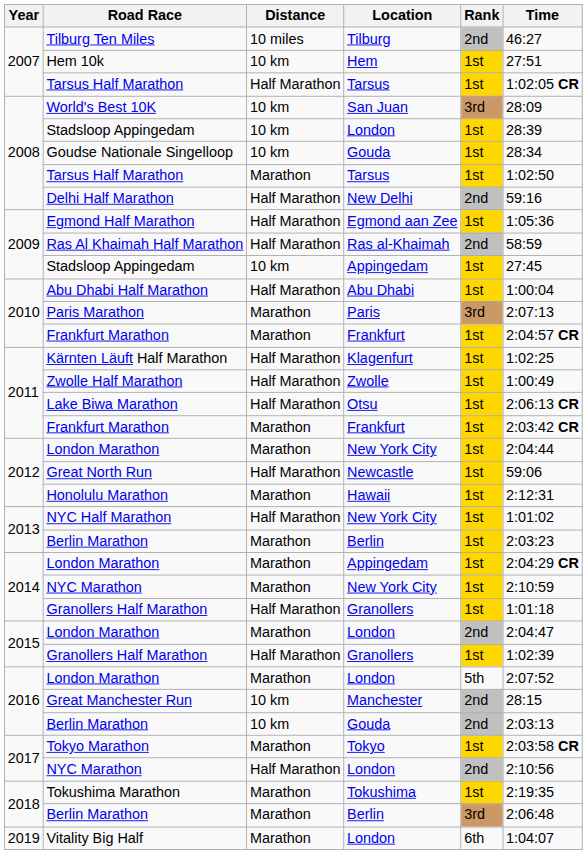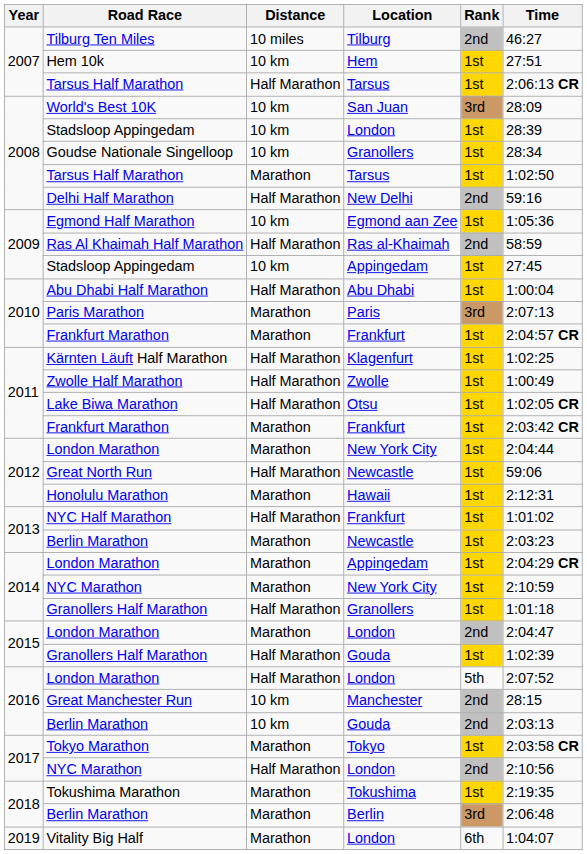2007 / Tarsus Half Marathon | Time: 1:02:05 CR -> 2:06:13 CR
Goudse Nationale Singelloop | Location: Gouda -> Granollers
Egmond Half Marathon | Distance: Half Marathon -> 10 km
Lake Biwa Marathon | Time: 2:06:13 CR -> 1:02:05 CR
NYC Half Marathon | Location: New York City -> Frankfurt
2013 / Berlin Marathon | Location: Berlin -> Newcastle
2015 / Granollers Half Marathon | Location: Granollers -> Gouda
2016 / London Marathon | Distance: Marathon -> Half Marathon
